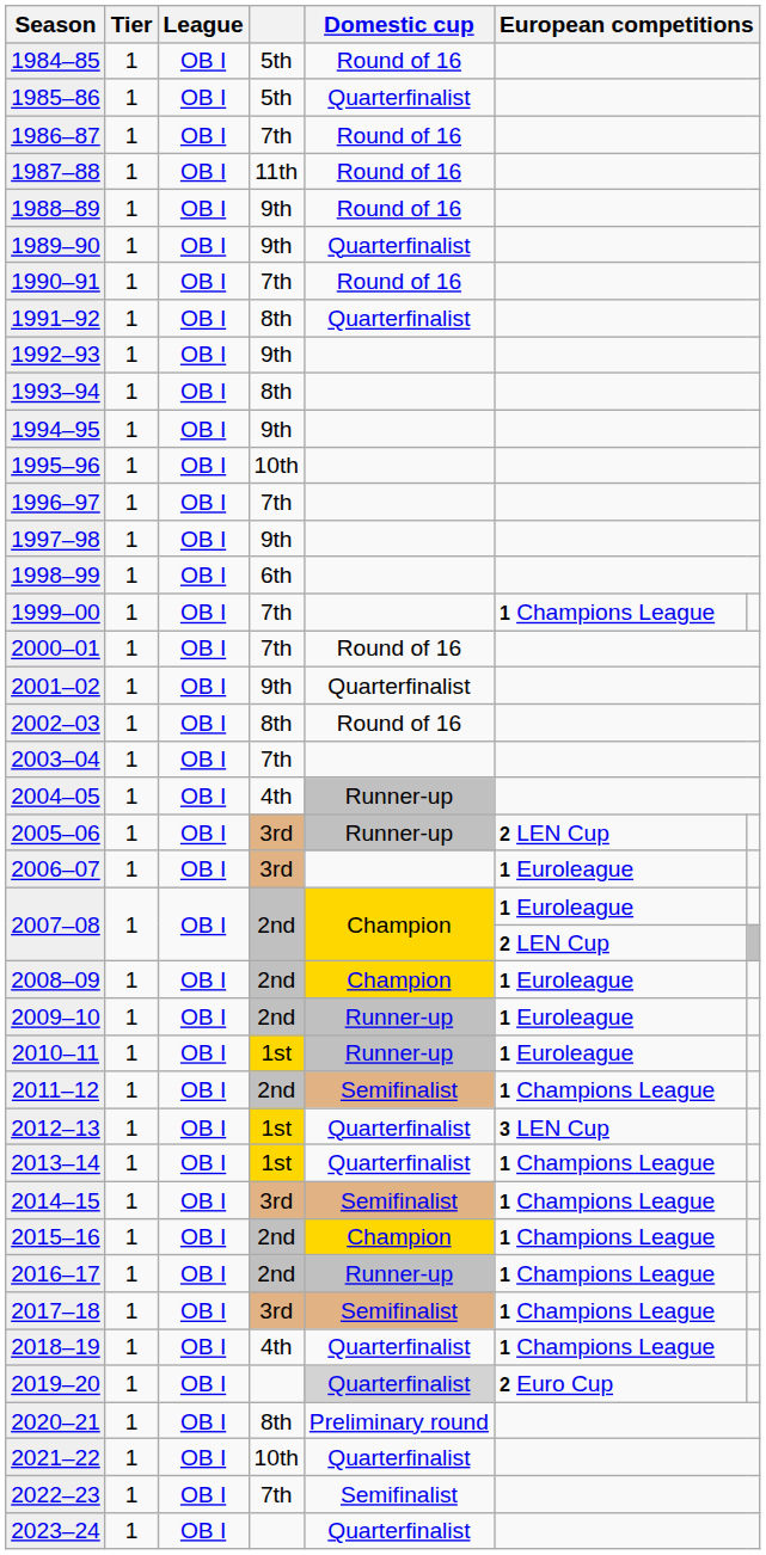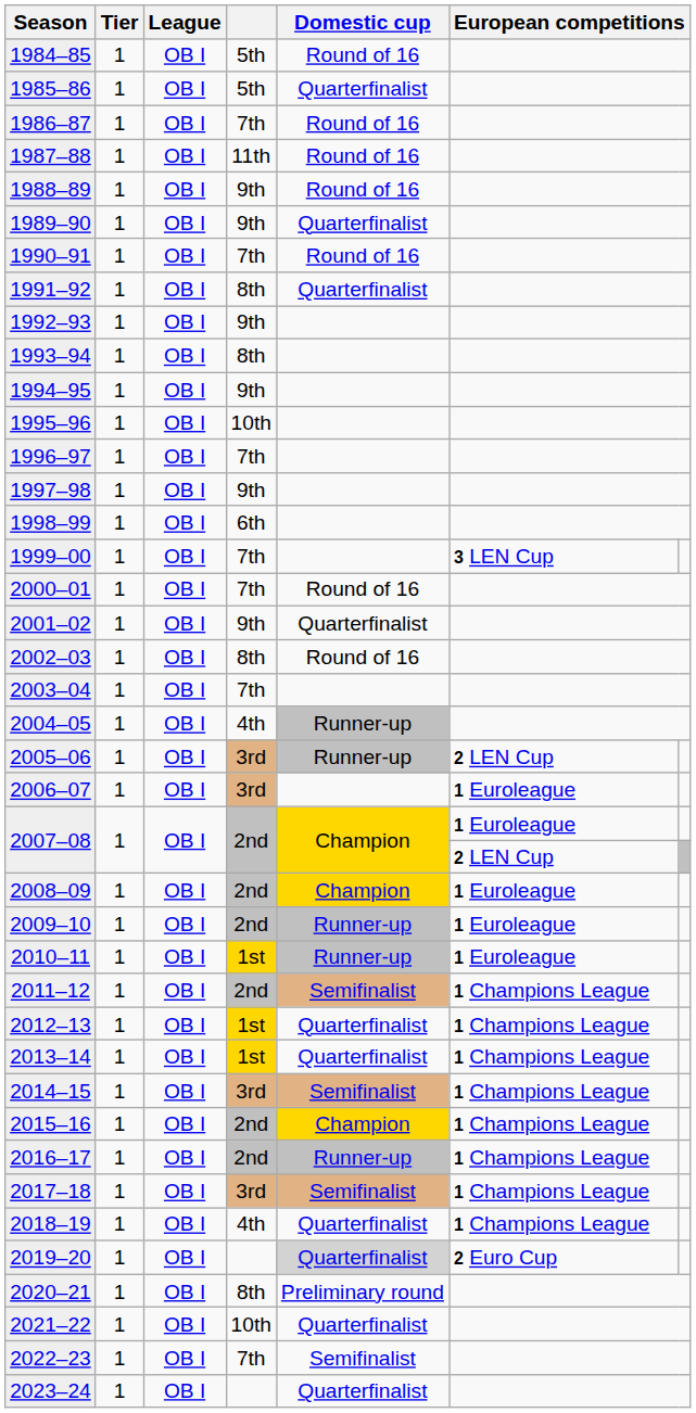1999–00 | column 6: 1 Champions League -> 3 LEN Cup
2012–13 | column 6: 3 LEN Cup -> 1 Champions League
